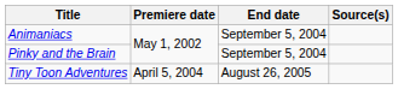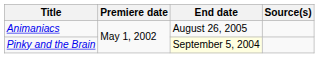Animaniacs | End date: September 5, 2004 -> August 26, 2005
Pinky and the Brain | End date: no background -> lightyellow background
- row: Tiny Toon Adventures | April 5, 2004 | August 26, 2005
